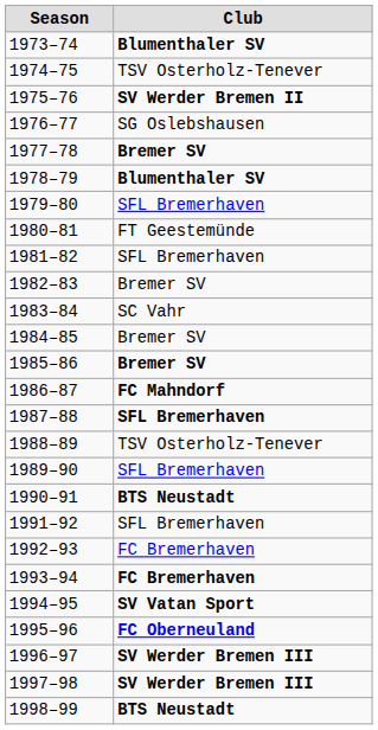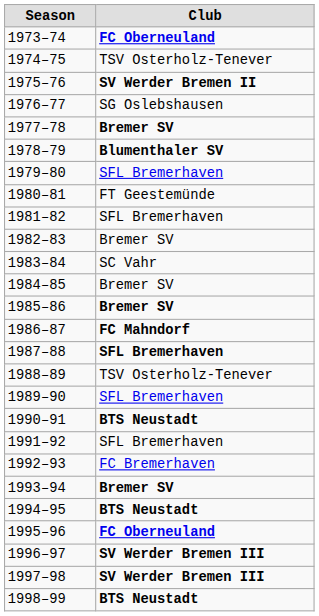1973–74 | Club: Blumenthaler SV -> FC Oberneuland
1993–94 | Club: FC Bremerhaven -> Bremer SV
1994–95 | Club: SV Vatan Sport -> BTS Neustadt
